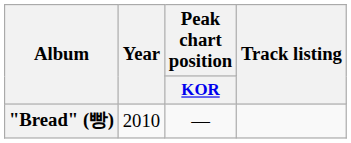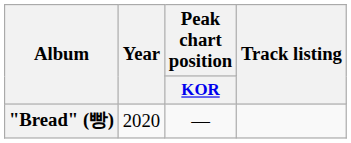"Bread" (빵) | Year: 2010 -> 2020
